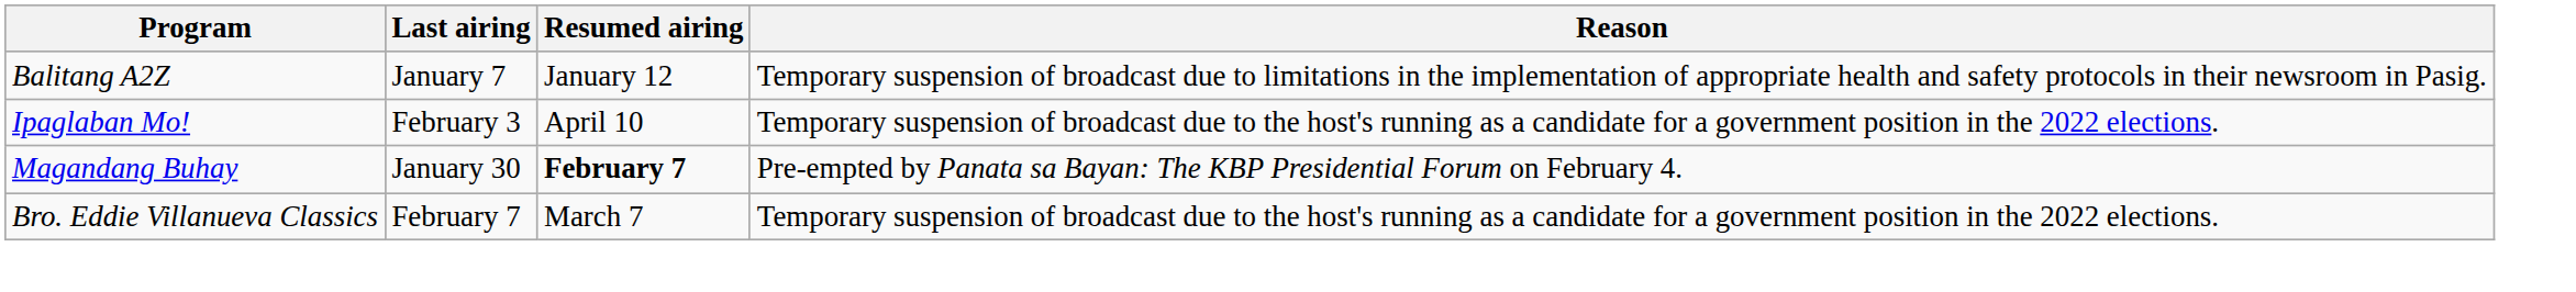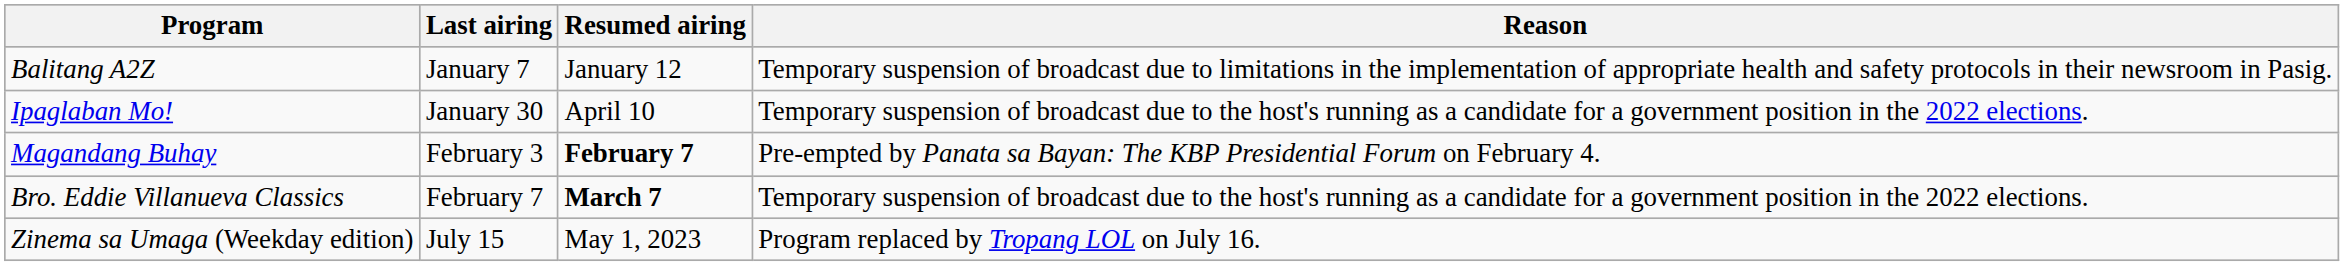Ipaglaban Mo! | Last airing: February 3 -> January 30
Magandang Buhay | Last airing: January 30 -> February 3
Bro. Eddie Villanueva Classics | Resumed airing: normal -> bold
+ row: Zinema sa Umaga (Weekday edition) | July 15 | May 1, 2023 | Program replaced by Tropang LOL on July 16.
